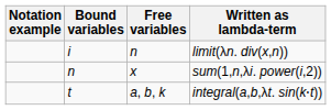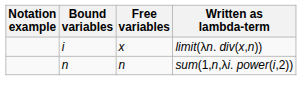limit(λn. div(x,n)) | Free variables: n -> x
sum(1,n,λi. power(i,2)) | Free variables: x -> n
- row: t | a, b, k | integral(a,b,λt. sin(k⋅t))
